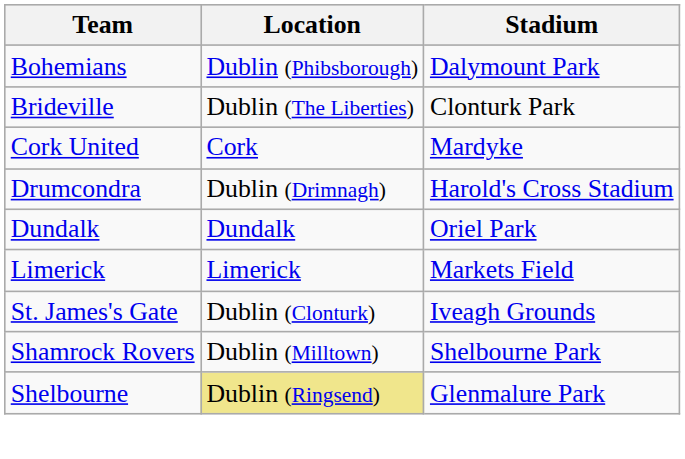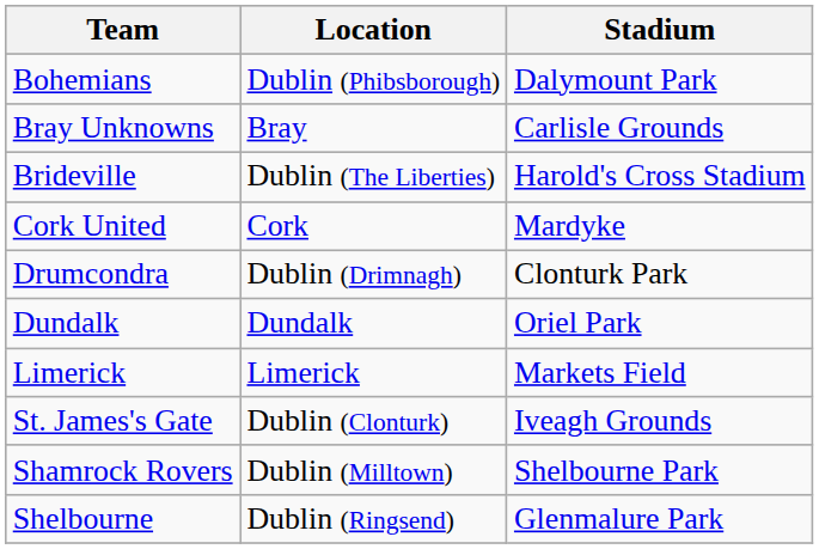+ row: Bray Unknowns | Bray | Carlisle Grounds
Brideville | Stadium: Clonturk Park -> Harold's Cross Stadium
Drumcondra | Stadium: Harold's Cross Stadium -> Clonturk Park
Shelbourne | Location: khaki background -> no background
